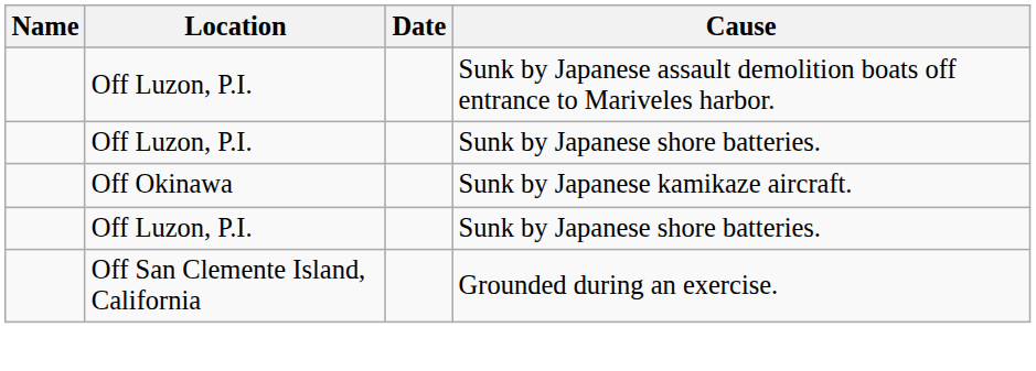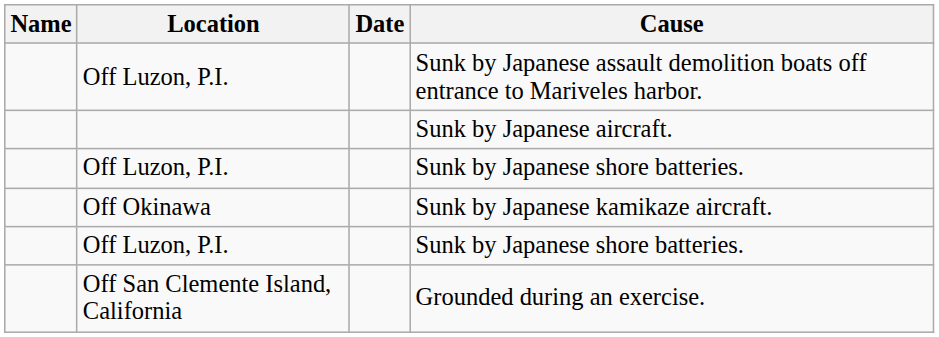+ row: Sunk by Japanese aircraft.
